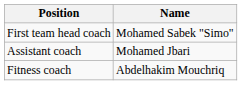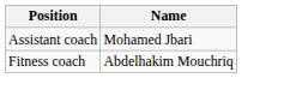- row: First team head coach | Mohamed Sabek "Simo"
